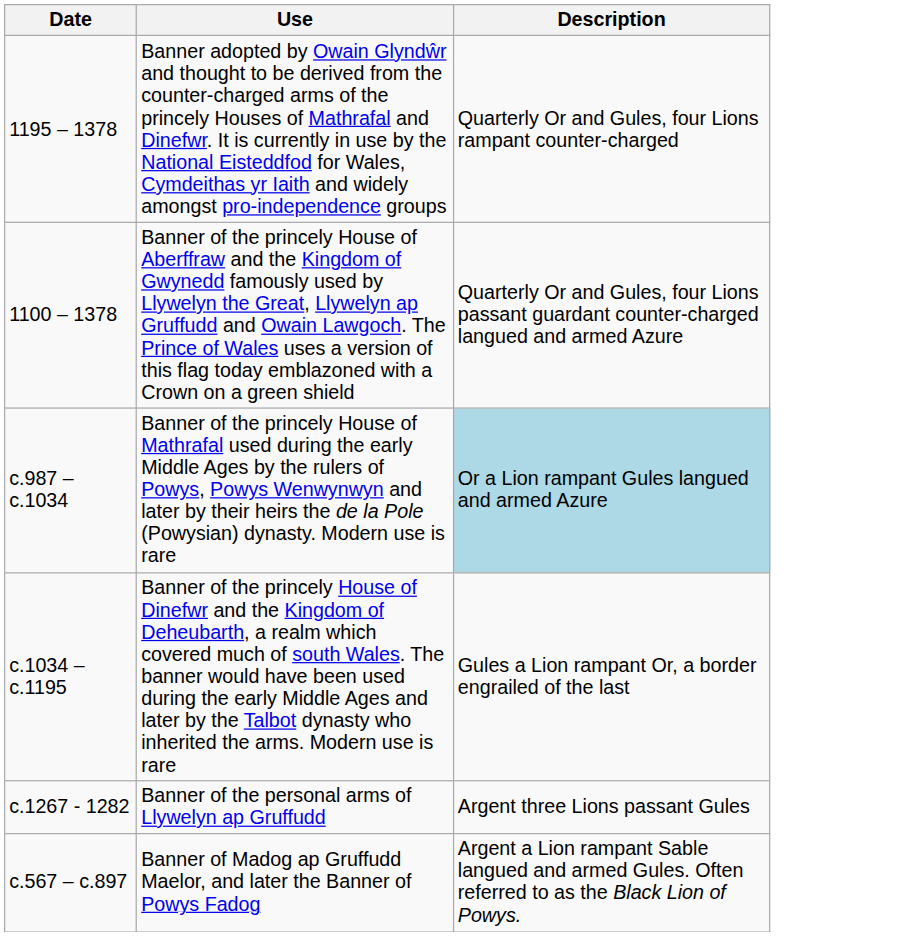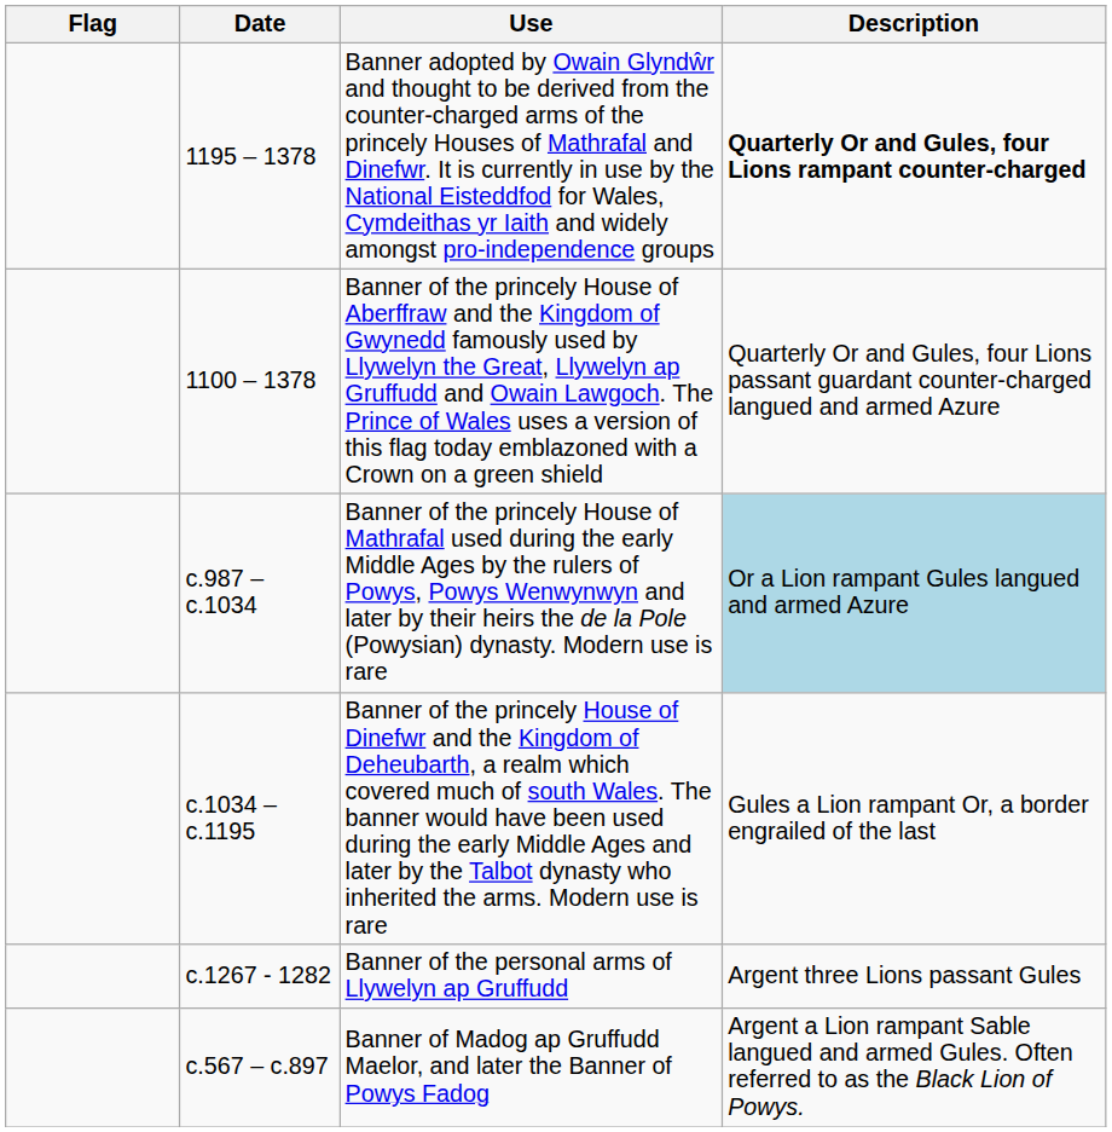+ column: Flag
1195 – 1378 | Description: normal -> bold
